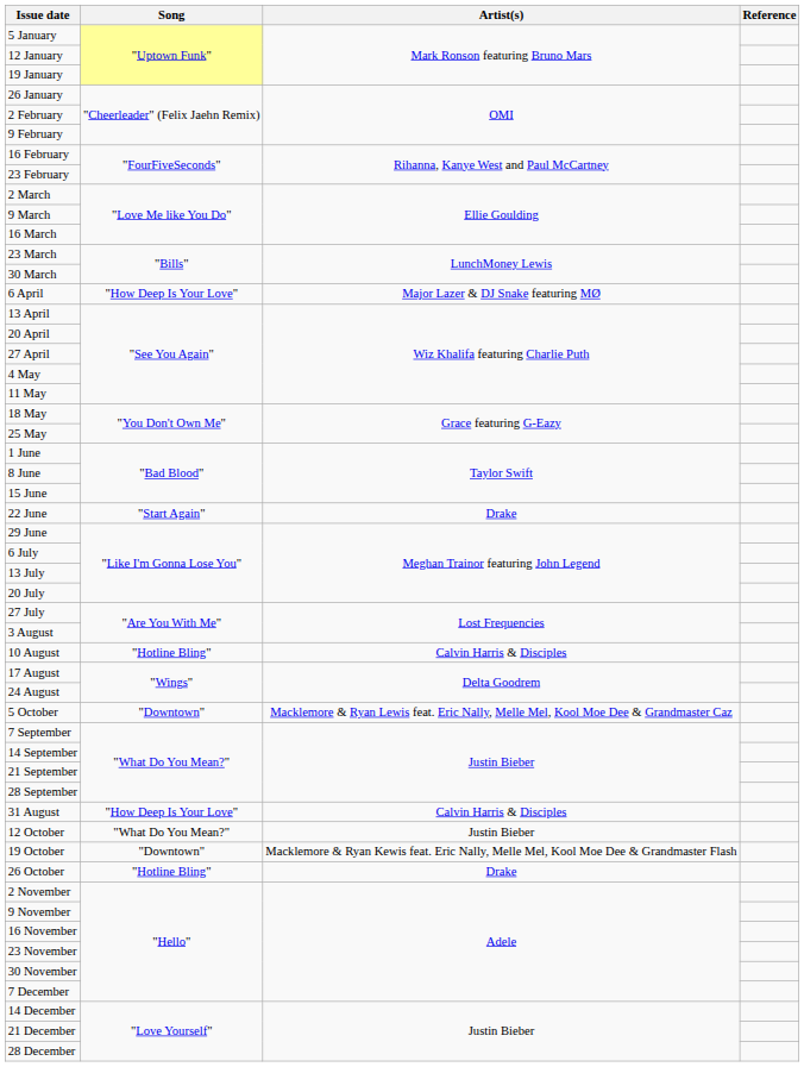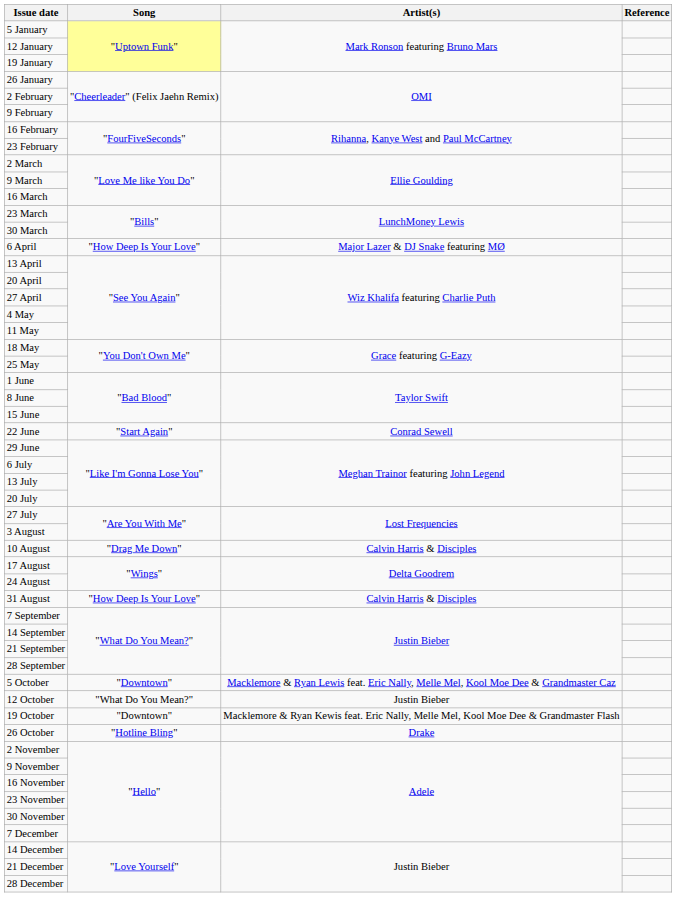22 June | Artist(s): Drake -> Conrad Sewell
10 August | Song: "Hotline Bling" -> "Drag Me Down"
rows swapped: 31 August <-> 5 October
